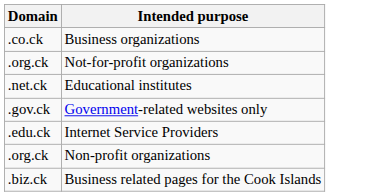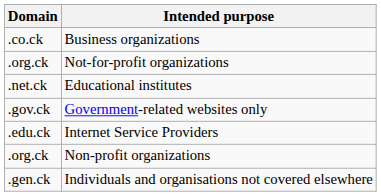+ row: .gen.ck | Individuals and organisations not covered elsewhere
- row: .biz.ck | Business related pages for the Cook Islands
